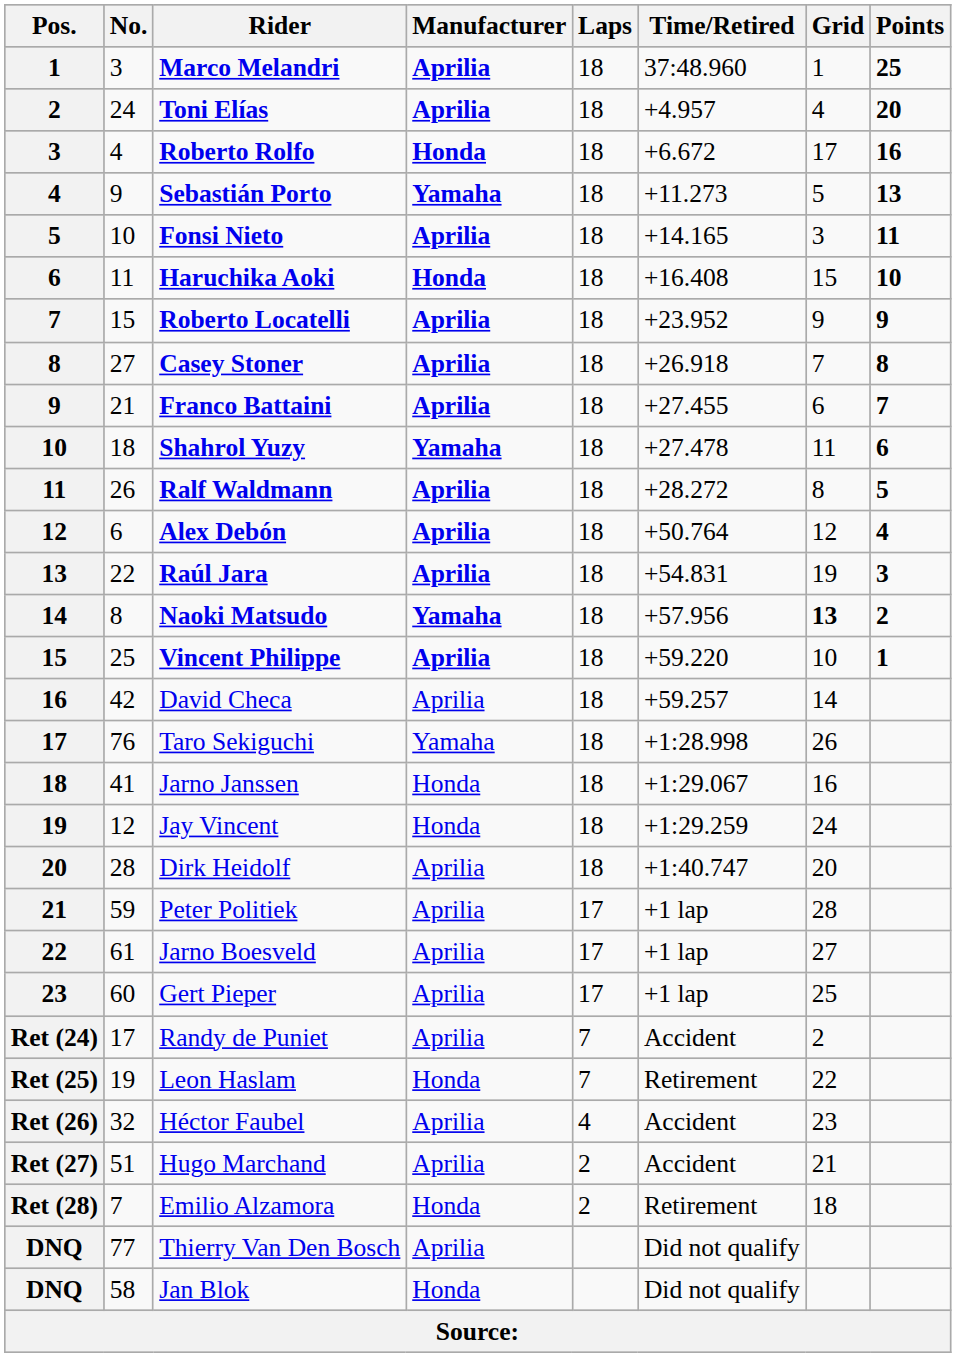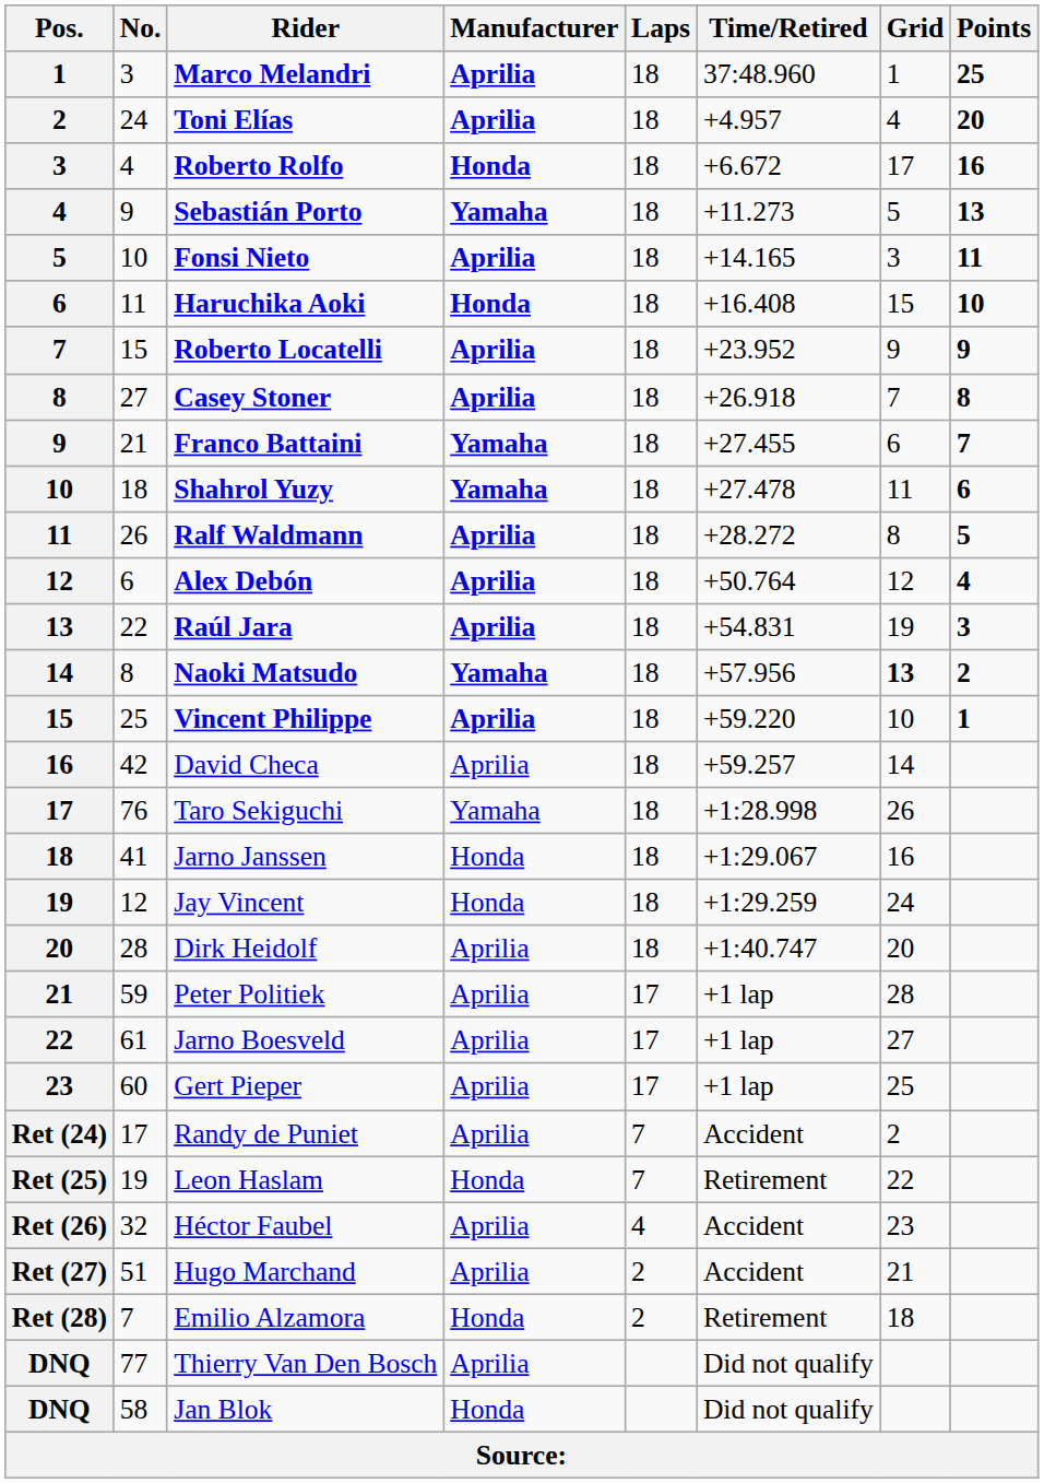Franco Battaini | Manufacturer: Aprilia -> Yamaha
